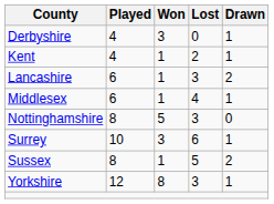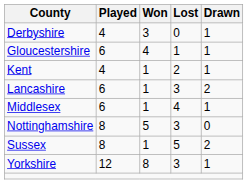+ row: Gloucestershire | 6 | 4 | 1 | 1
- row: Surrey | 10 | 3 | 6 | 1
